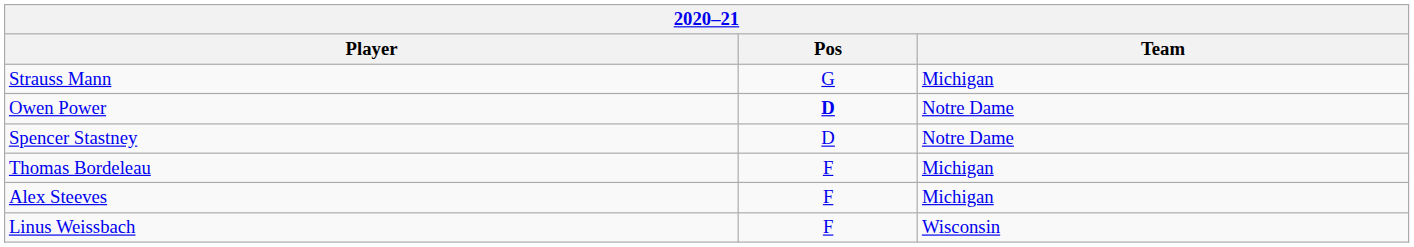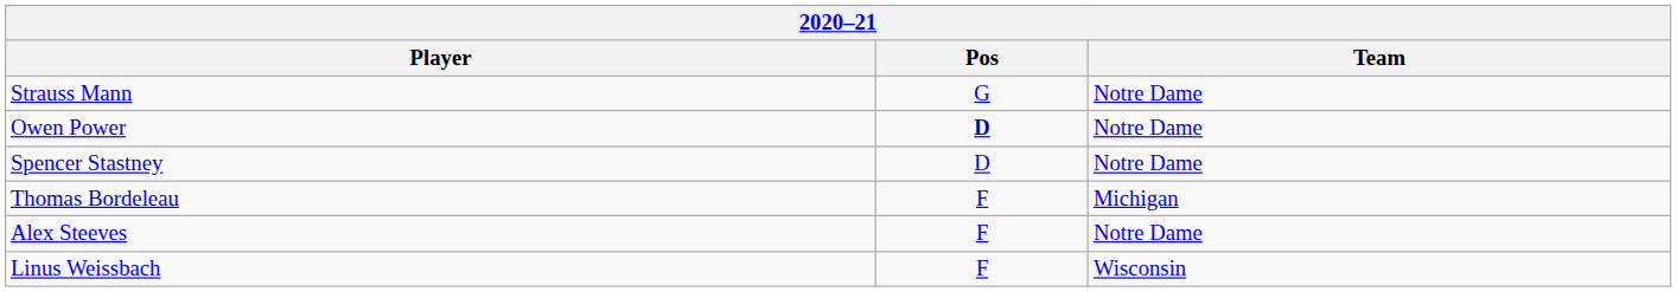Strauss Mann | Team: Michigan -> Notre Dame
Alex Steeves | Team: Michigan -> Notre Dame
